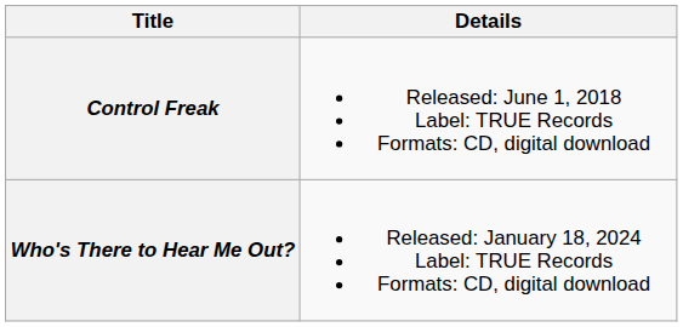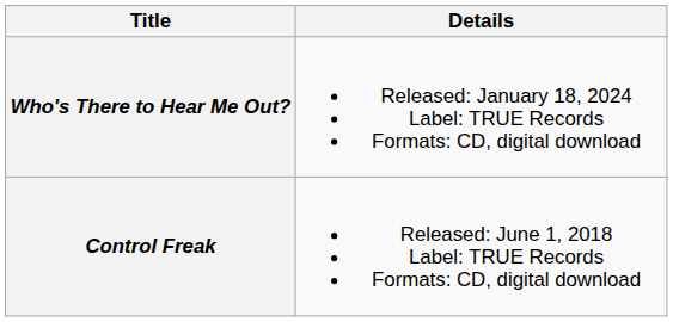rows swapped: Control Freak <-> Who's There to Hear Me Out?
